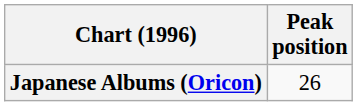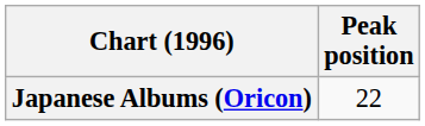Japanese Albums (Oricon) | Peak position: 26 -> 22
